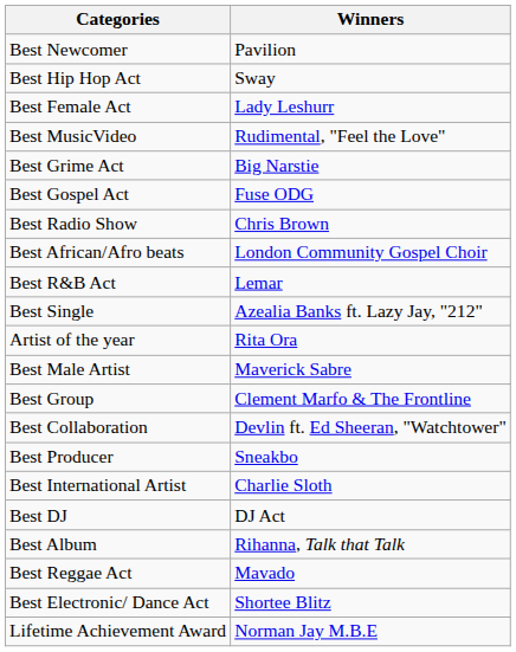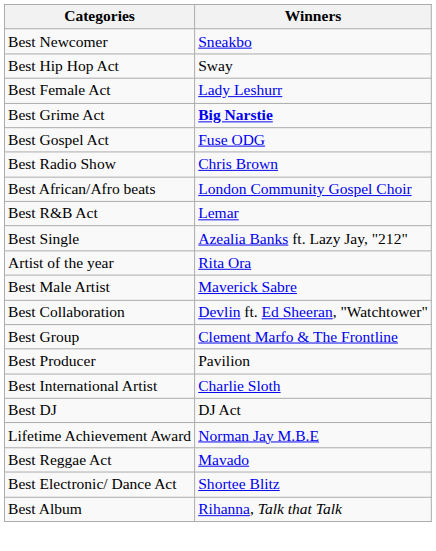Best Newcomer | Winners: Pavilion -> Sneakbo
- row: Best MusicVideo | Rudimental, "Feel the Love"
Best Grime Act | Winners: normal -> bold
rows swapped: Best Group <-> Best Collaboration
Best Producer | Winners: Sneakbo -> Pavilion
rows swapped: Best Album <-> Lifetime Achievement Award
